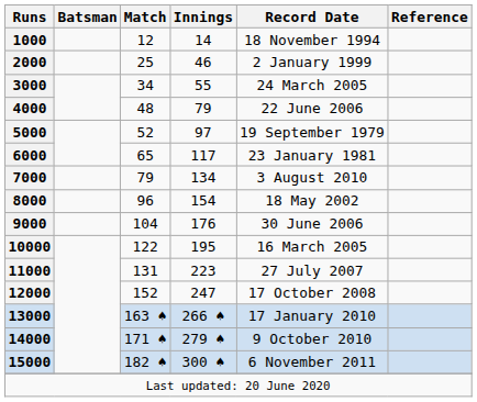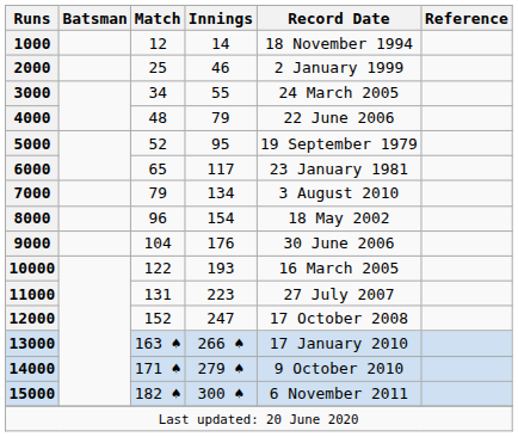5000 | Innings: 97 -> 95
10000 | Innings: 195 -> 193
